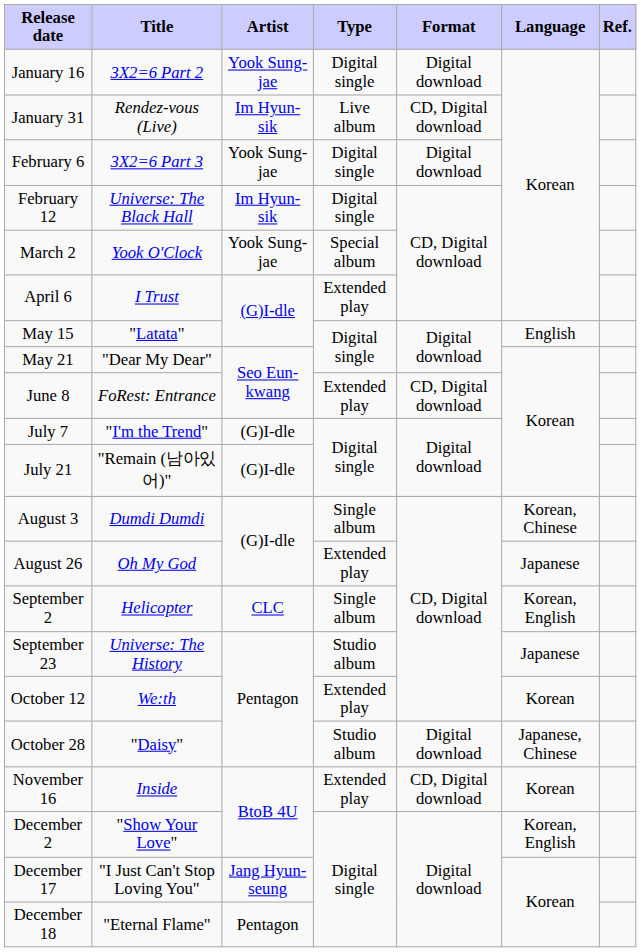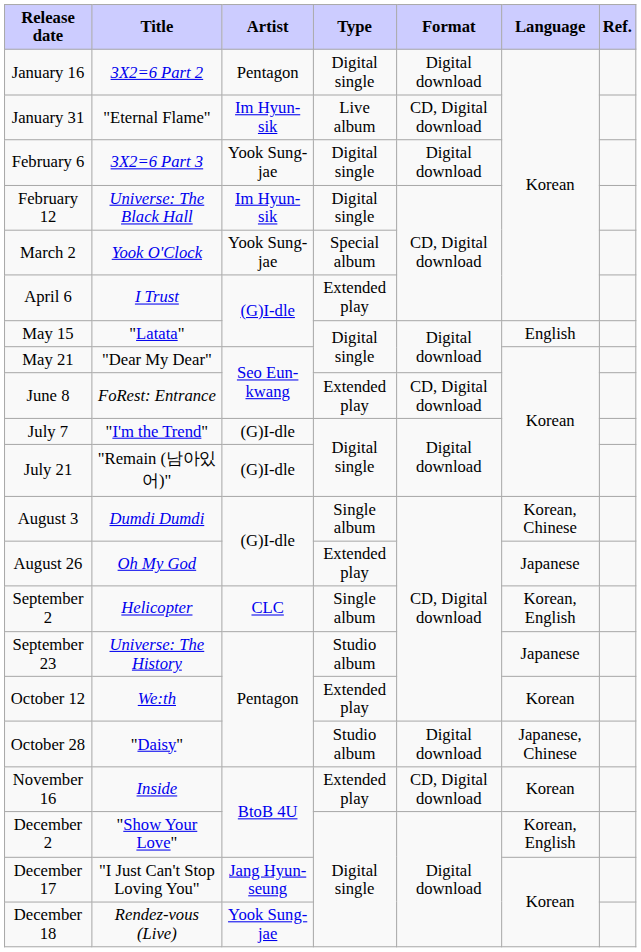January 16 | Artist: Yook Sung-jae -> Pentagon
January 31 | Title: Rendez-vous (Live) -> "Eternal Flame"
December 18 | Title: "Eternal Flame" -> Rendez-vous (Live)
December 18 | Artist: Pentagon -> Yook Sung-jae
